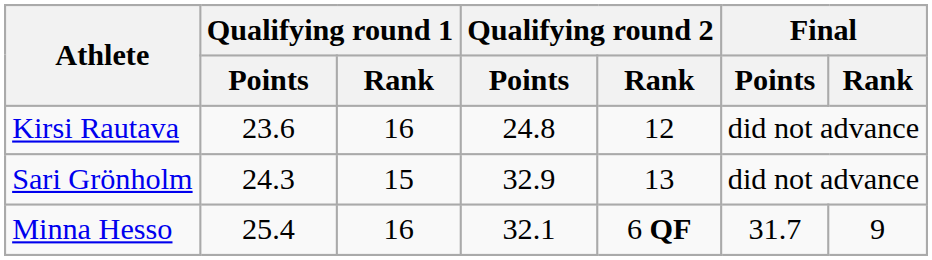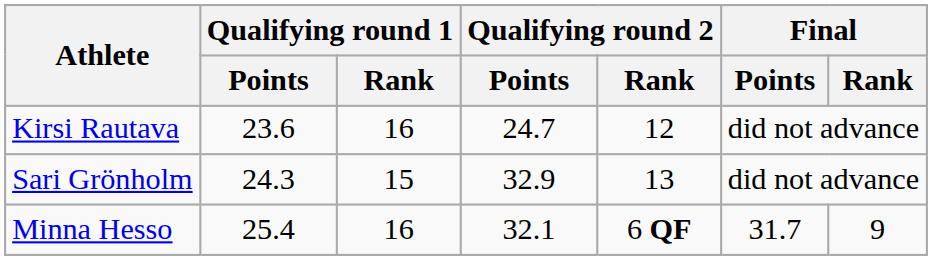Kirsi Rautava | Qualifying round 2 / Points: 24.8 -> 24.7
